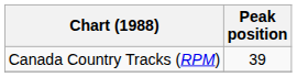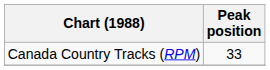Canada Country Tracks (RPM) | Peak position: 39 -> 33
